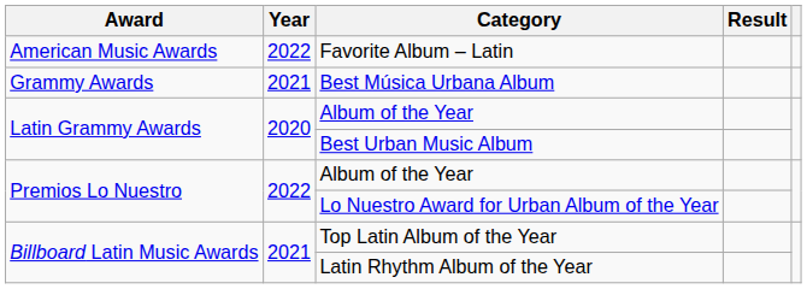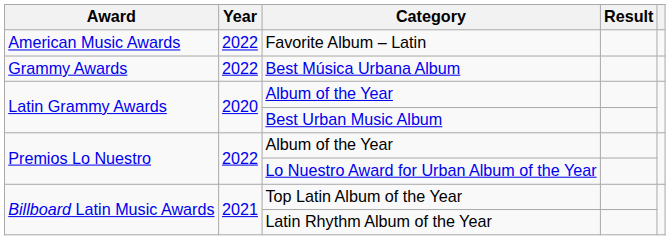Best Música Urbana Album | Year: 2021 -> 2022
